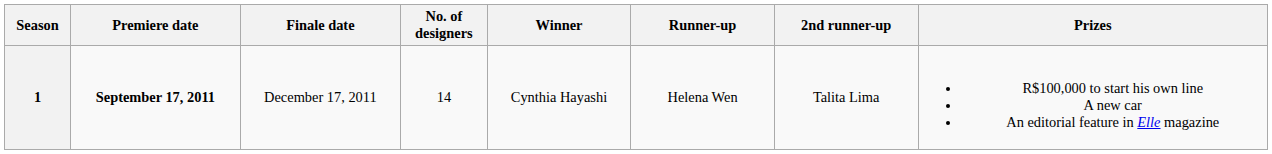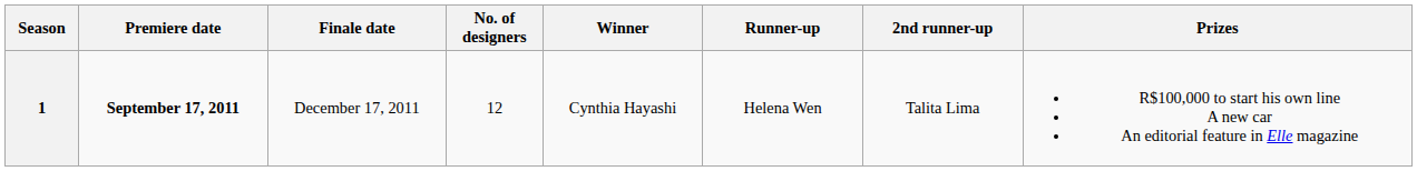1 | No. of designers: 14 -> 12
